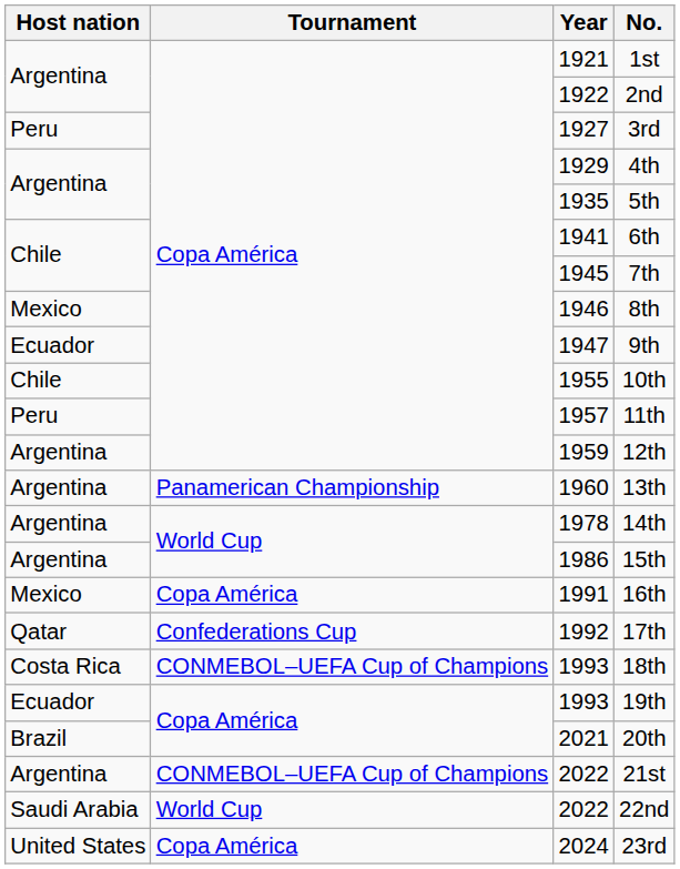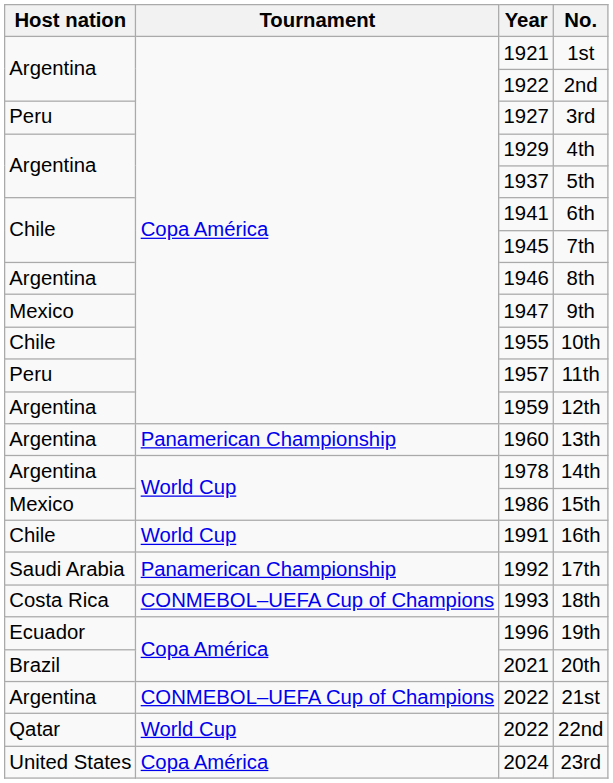5th | Year: 1935 -> 1937
8th | Host nation: Mexico -> Argentina
9th | Host nation: Ecuador -> Mexico
15th | Host nation: Argentina -> Mexico
16th | Host nation: Mexico -> Chile
16th | Tournament: Copa América -> World Cup
17th | Host nation: Qatar -> Saudi Arabia
17th | Tournament: Confederations Cup -> Panamerican Championship
19th | Year: 1993 -> 1996
22nd | Host nation: Saudi Arabia -> Qatar
